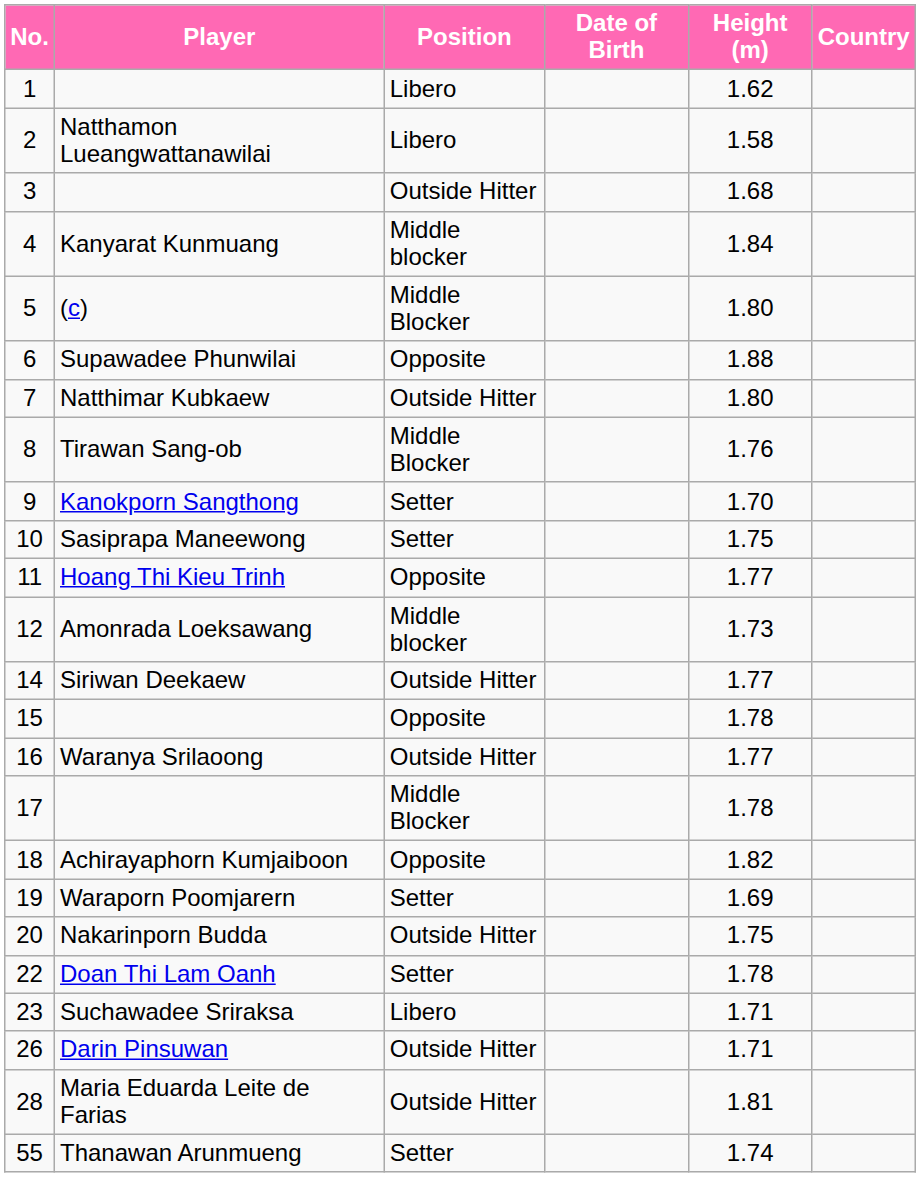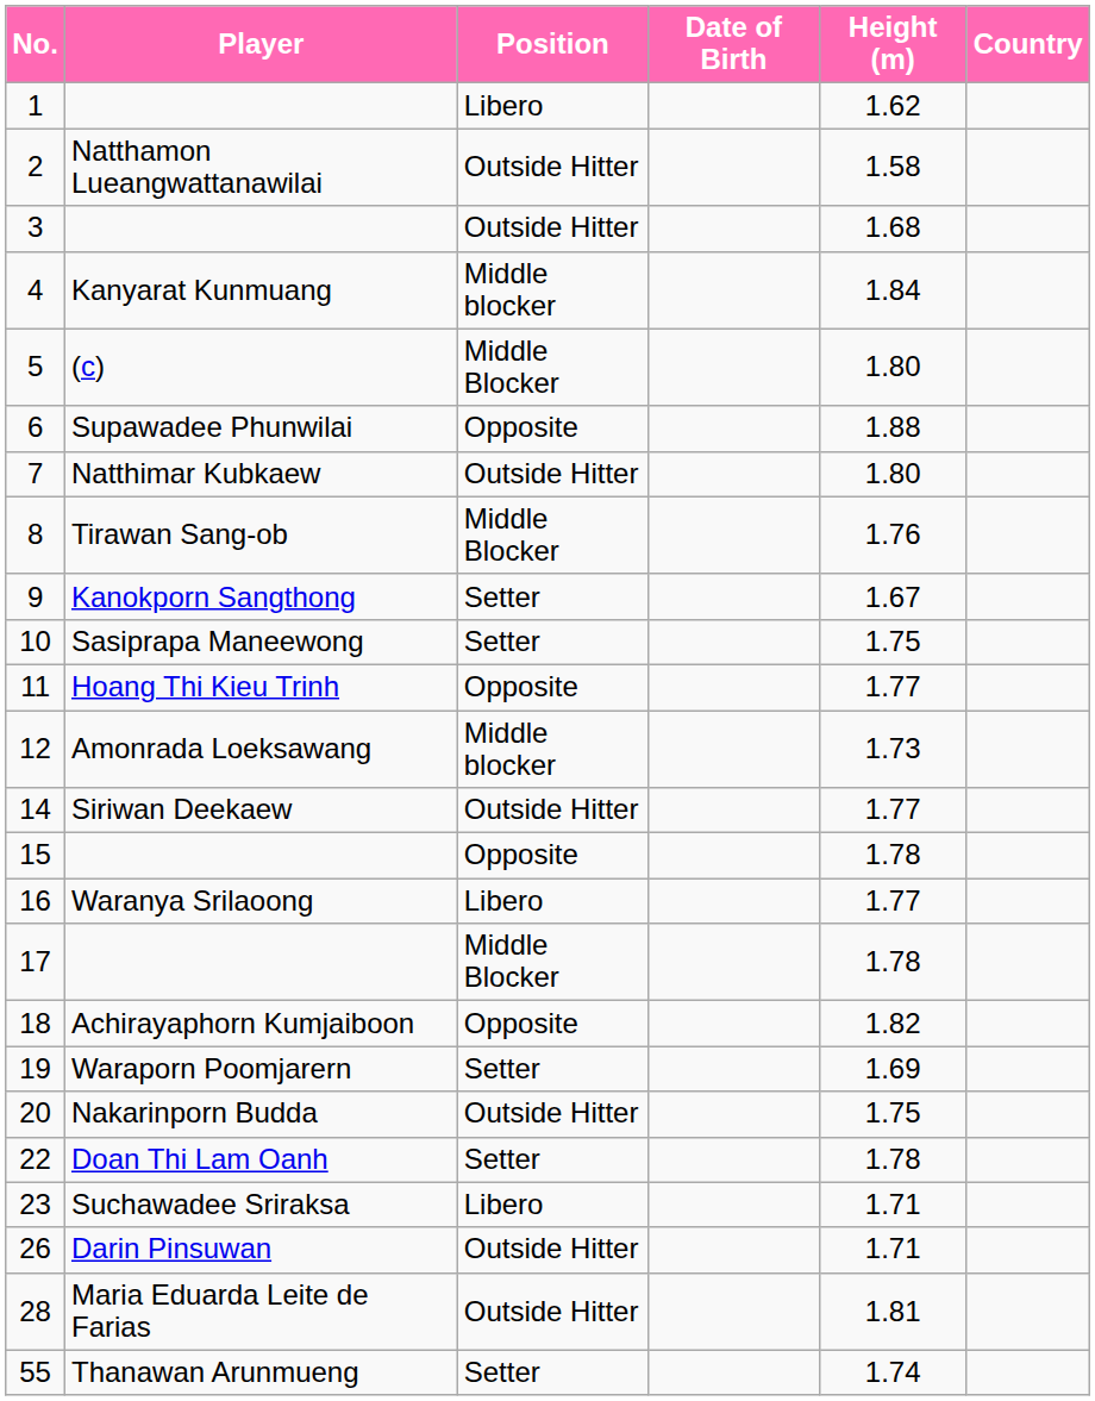2 | Position: Libero -> Outside Hitter
9 | Height (m): 1.70 -> 1.67
16 | Position: Outside Hitter -> Libero
